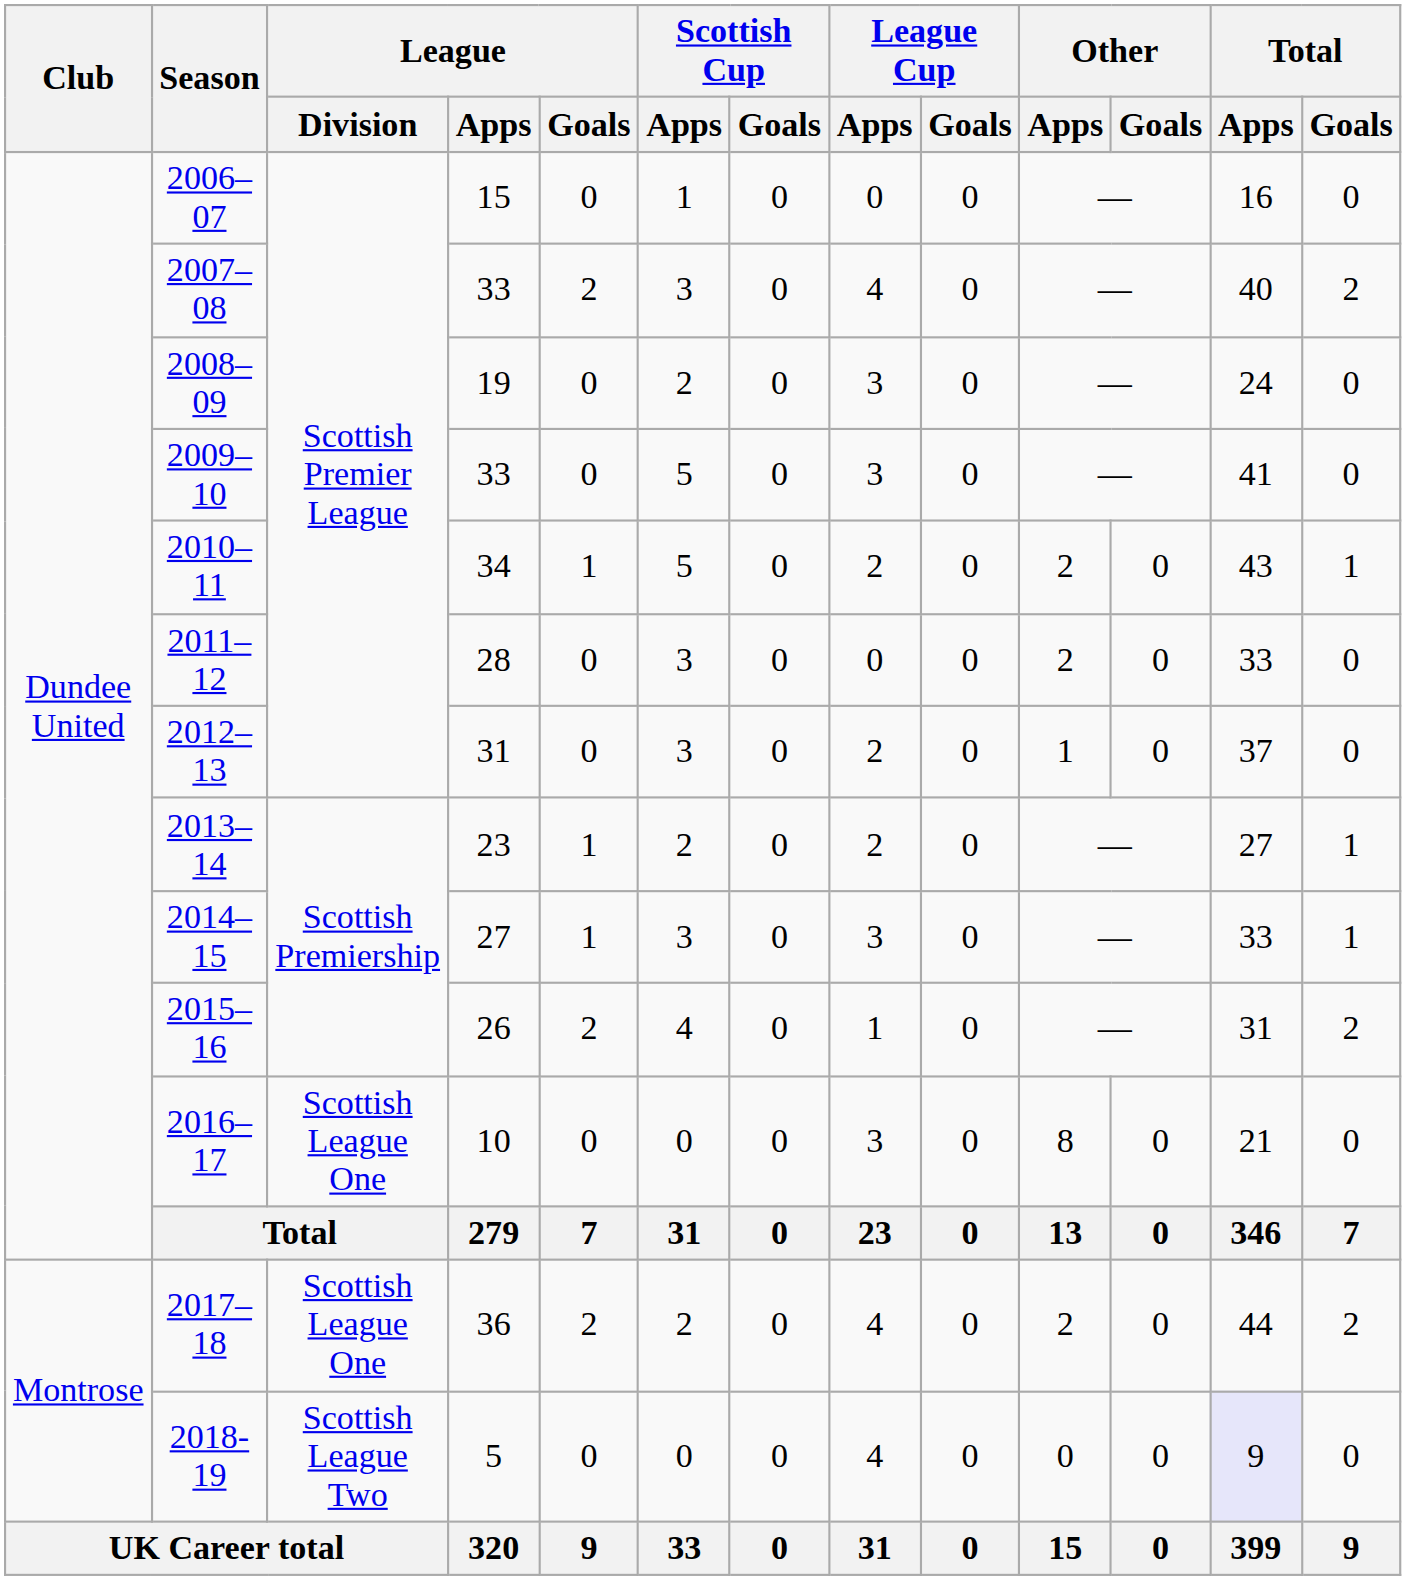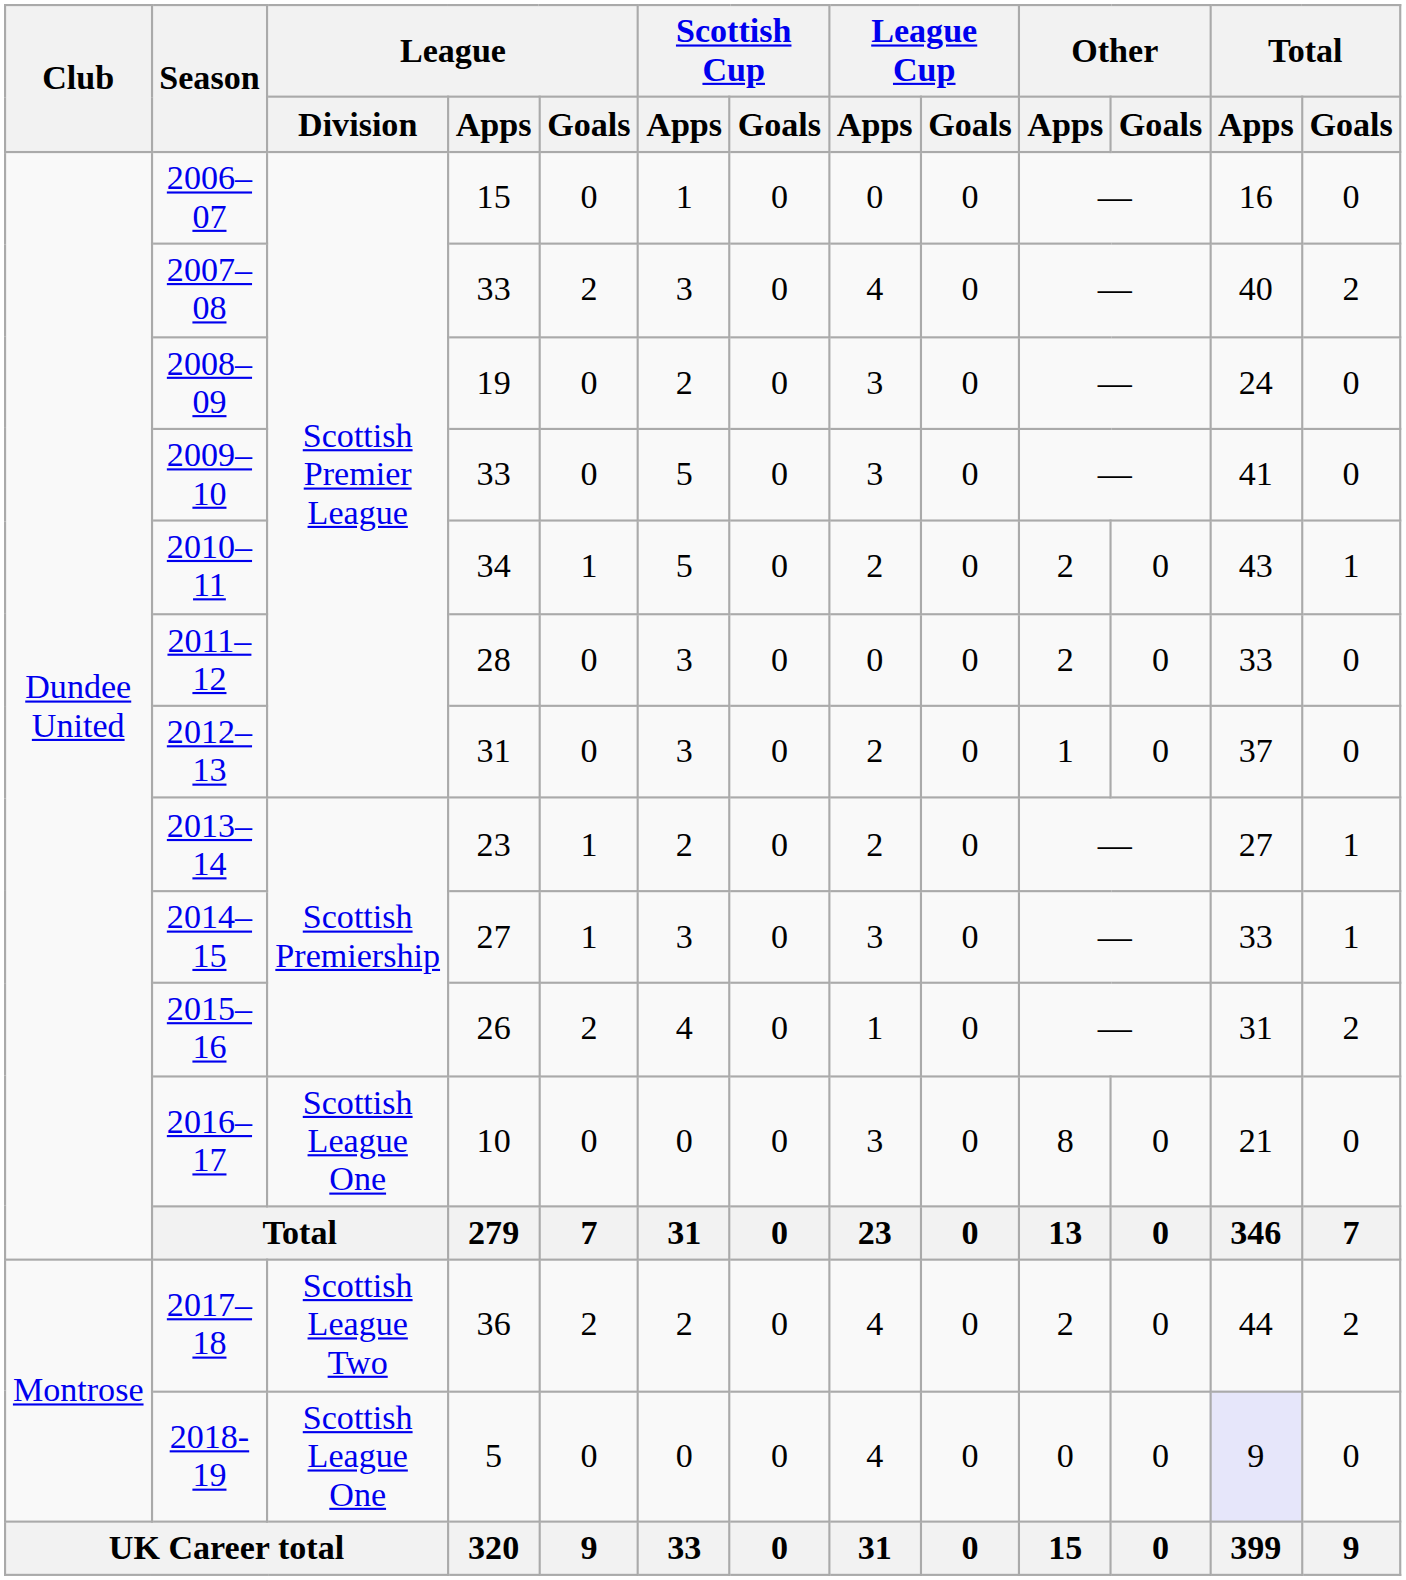2017–18 | League / Division: Scottish League One -> Scottish League Two
2018-19 | League / Division: Scottish League Two -> Scottish League One
